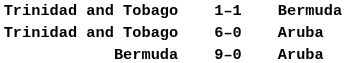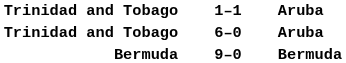1–1 | column 4: Bermuda -> Aruba
9–0 | column 4: Aruba -> Bermuda
